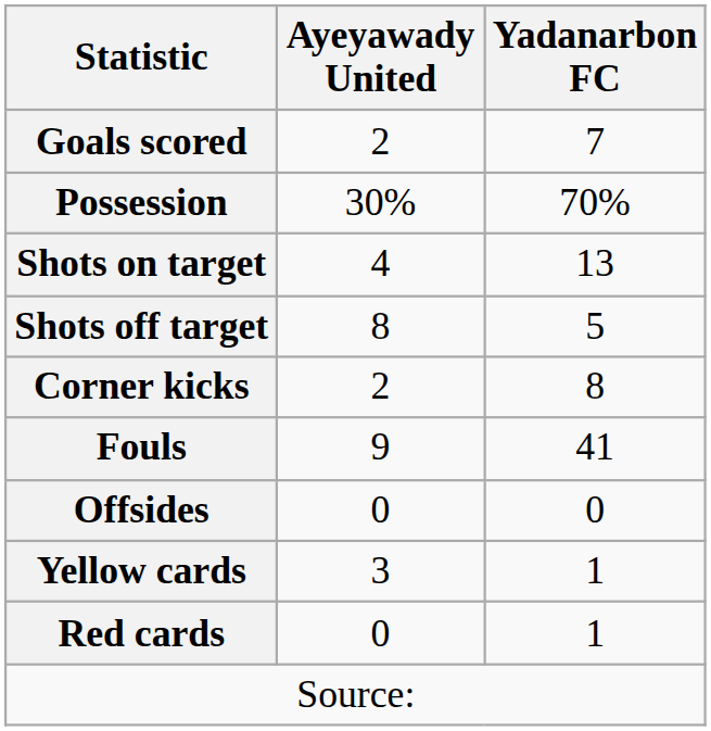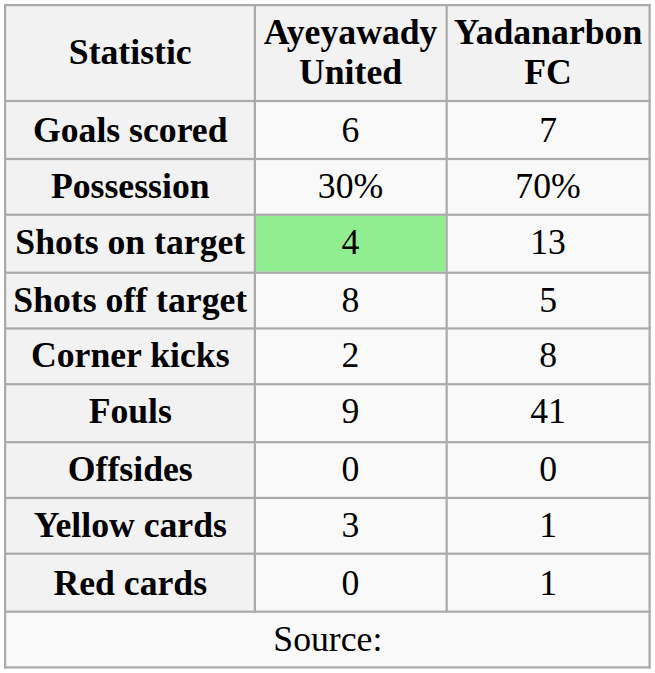Goals scored | Ayeyawady United: 2 -> 6
Shots on target | Ayeyawady United: no background -> lightgreen background
